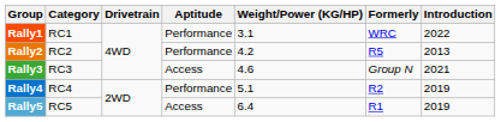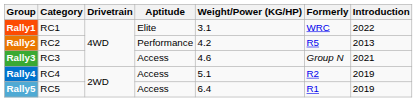Rally1 | Aptitude: Performance -> Elite
Rally4 | Aptitude: Performance -> Access
